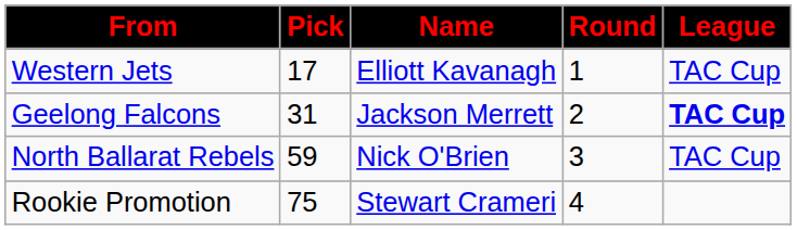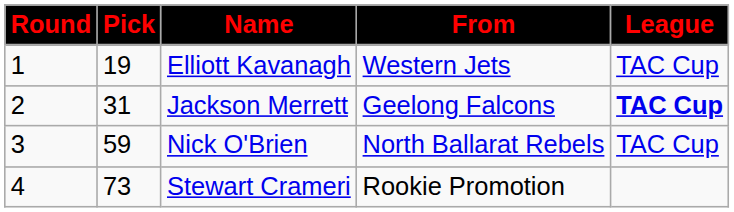columns swapped: Round <-> From
Elliott Kavanagh | Pick: 17 -> 19
Stewart Crameri | Pick: 75 -> 73
